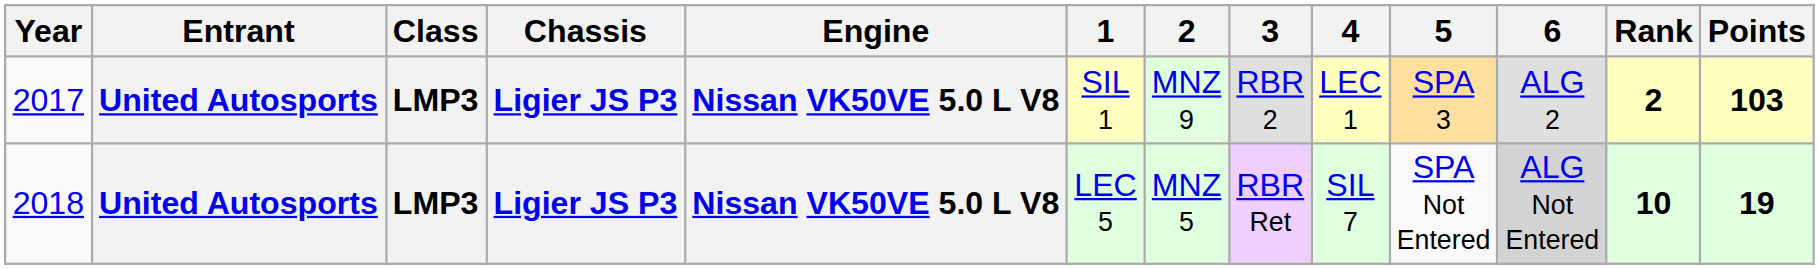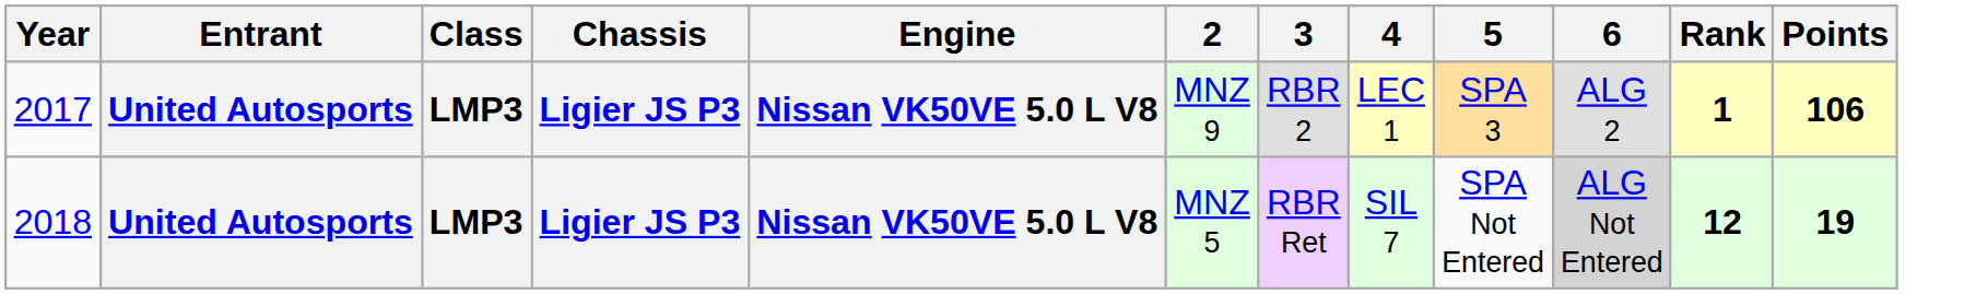- column: 1 | SIL 1 | LEC 5
2017 | Rank: 2 -> 1
2017 | Points: 103 -> 106
2018 | Rank: 10 -> 12
